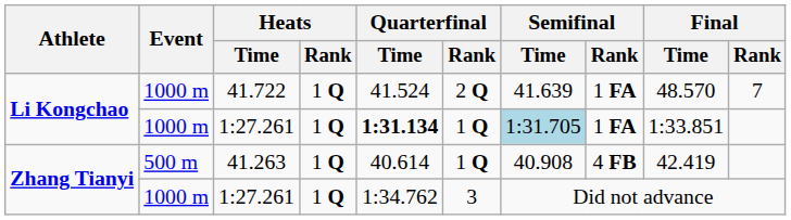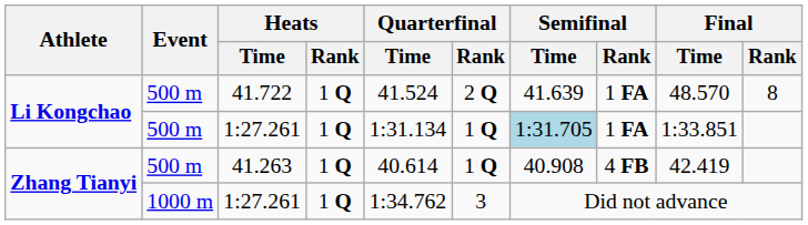41.722 | Event: 1000 m -> 500 m
41.722 | Final / Rank: 7 -> 8
Li Kongchao / 1:27.261 | Event: 1000 m -> 500 m
Li Kongchao / 1:27.261 | Quarterfinal / Time: bold -> normal
